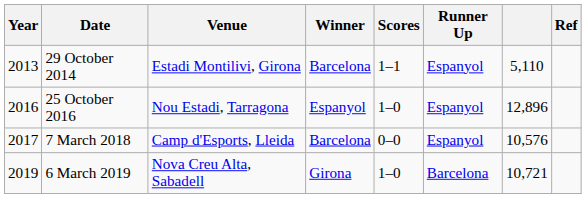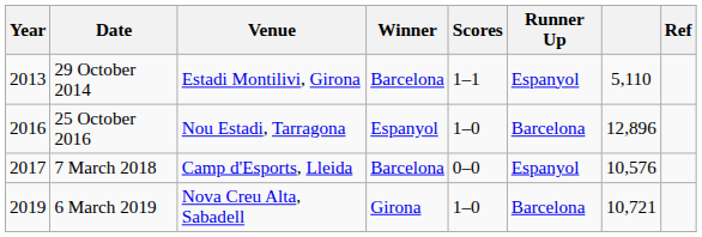25 October 2016 | Runner Up: Espanyol -> Barcelona
